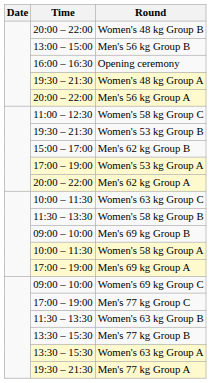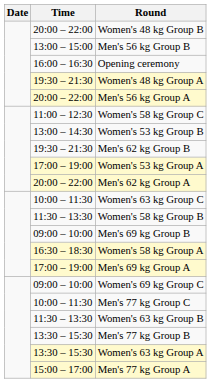Women's 53 kg Group B | Time: 19:30 – 21:30 -> 13:00 – 14:30
Men's 62 kg Group B | Time: 15:00 – 17:00 -> 19:30 – 21:30
Women's 58 kg Group A | Time: 10:00 – 11:30 -> 16:30 – 18:30
Men's 77 kg Group C | Time: 17:00 – 19:00 -> 10:00 – 11:30
Men's 77 kg Group A | Time: 19:30 – 21:30 -> 15:00 – 17:00
